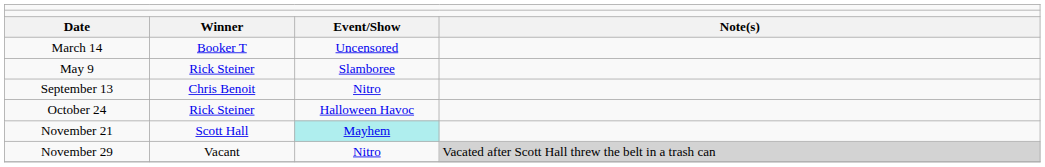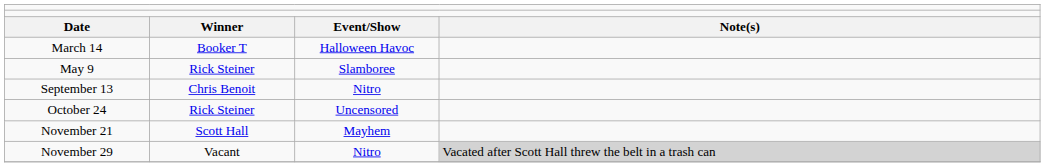March 14 | column 3: Uncensored -> Halloween Havoc
October 24 | column 3: Halloween Havoc -> Uncensored
November 21 | column 3: paleturquoise background -> no background
